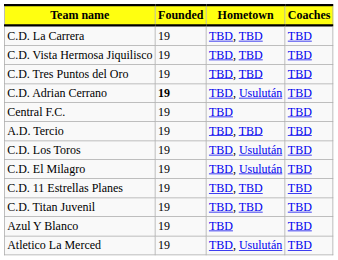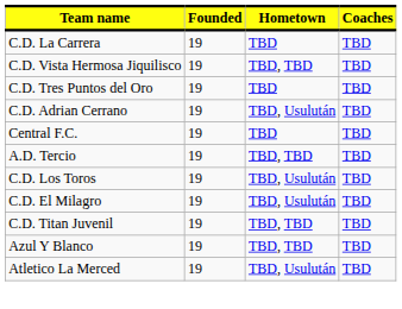C.D. La Carrera | Hometown: TBD, TBD -> TBD
C.D. Tres Puntos del Oro | Hometown: TBD, TBD -> TBD
C.D. Adrian Cerrano | Founded: bold -> normal
- row: C.D. 11 Estrellas Planes | 19 | TBD, TBD | TBD
Azul Y Blanco | Hometown: TBD -> TBD, TBD
